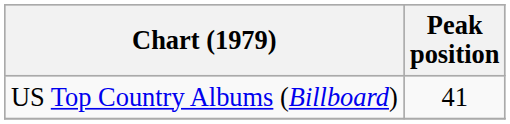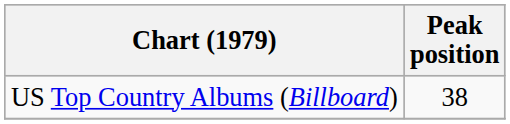US Top Country Albums (Billboard) | Peak position: 41 -> 38
